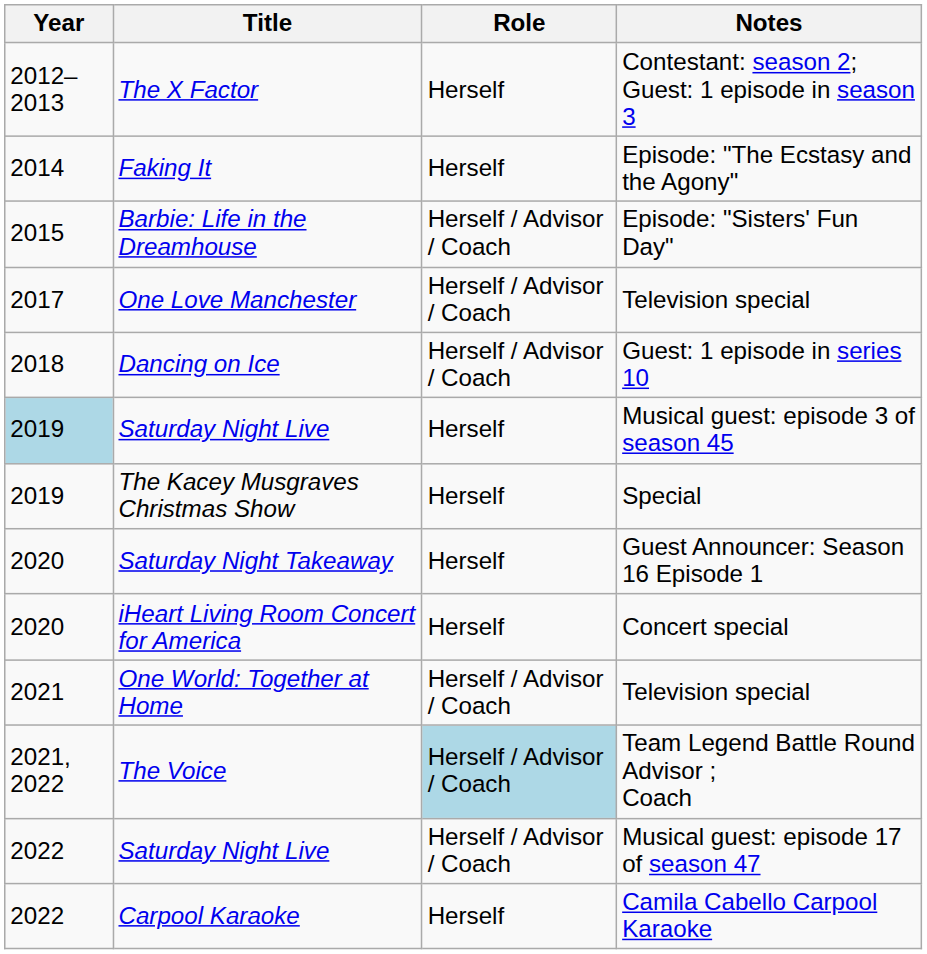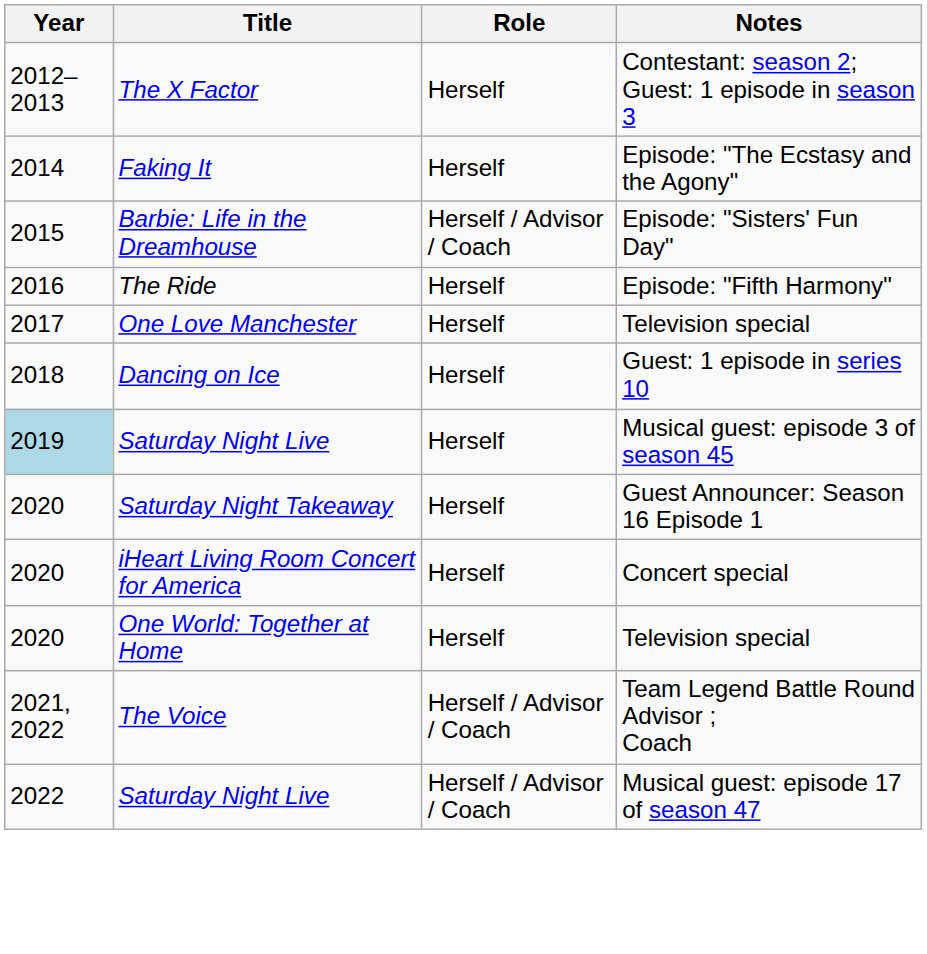+ row: 2016 | The Ride | Herself | Episode: "Fifth Harmony"
One Love Manchester | Role: Herself / Advisor / Coach -> Herself
Dancing on Ice | Role: Herself / Advisor / Coach -> Herself
- row: 2019 | The Kacey Musgraves Christmas Show | Herself | Special
One World: Together at Home | Year: 2021 -> 2020
One World: Together at Home | Role: Herself / Advisor / Coach -> Herself
The Voice | Role: lightblue background -> no background
- row: 2022 | Carpool Karaoke | Herself | Camila Cabello Carpool Karaoke
